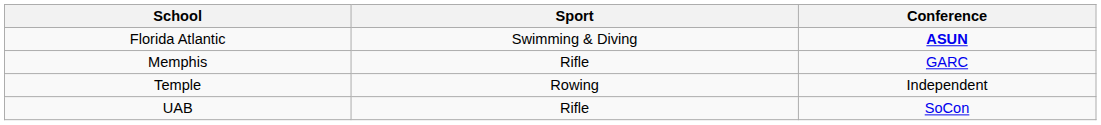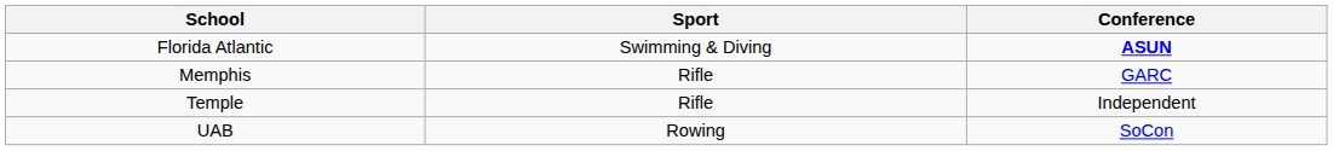Temple | Sport: Rowing -> Rifle
UAB | Sport: Rifle -> Rowing
